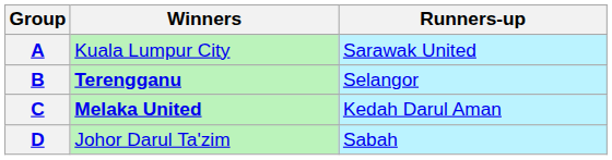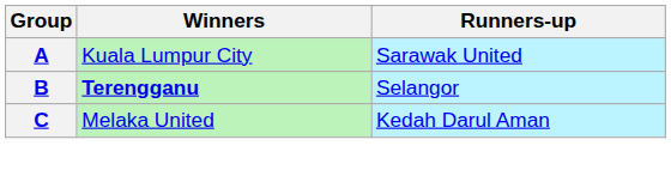C | Winners: bold -> normal
- row: D | Johor Darul Ta'zim | Sabah
